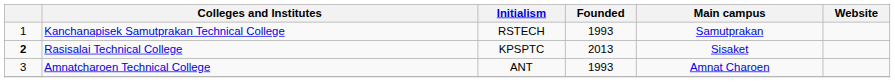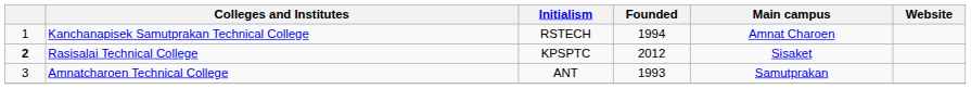Kanchanapisek Samutprakan Technical College | Founded: 1993 -> 1994
Kanchanapisek Samutprakan Technical College | Main campus: Samutprakan -> Amnat Charoen
Rasisalai Technical College | Founded: 2013 -> 2012
Amnatcharoen Technical College | Main campus: Amnat Charoen -> Samutprakan
